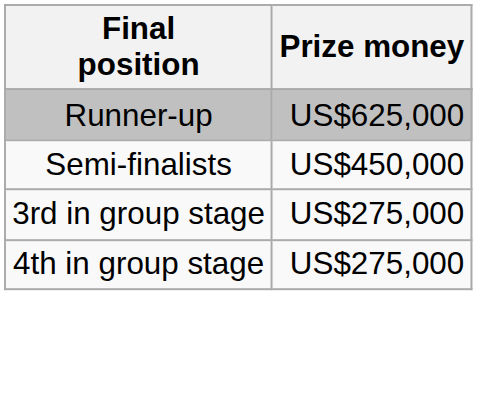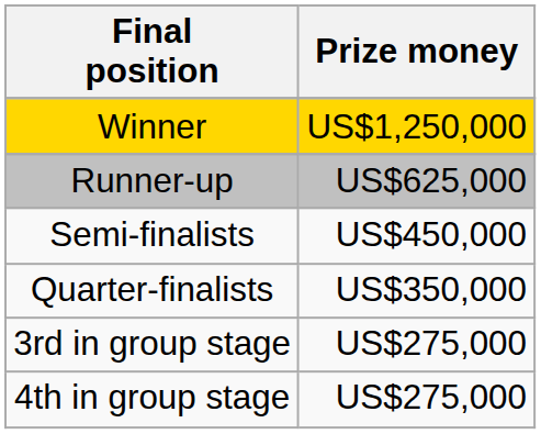+ row: Winner | US$1,250,000
+ row: Quarter-finalists | US$350,000
